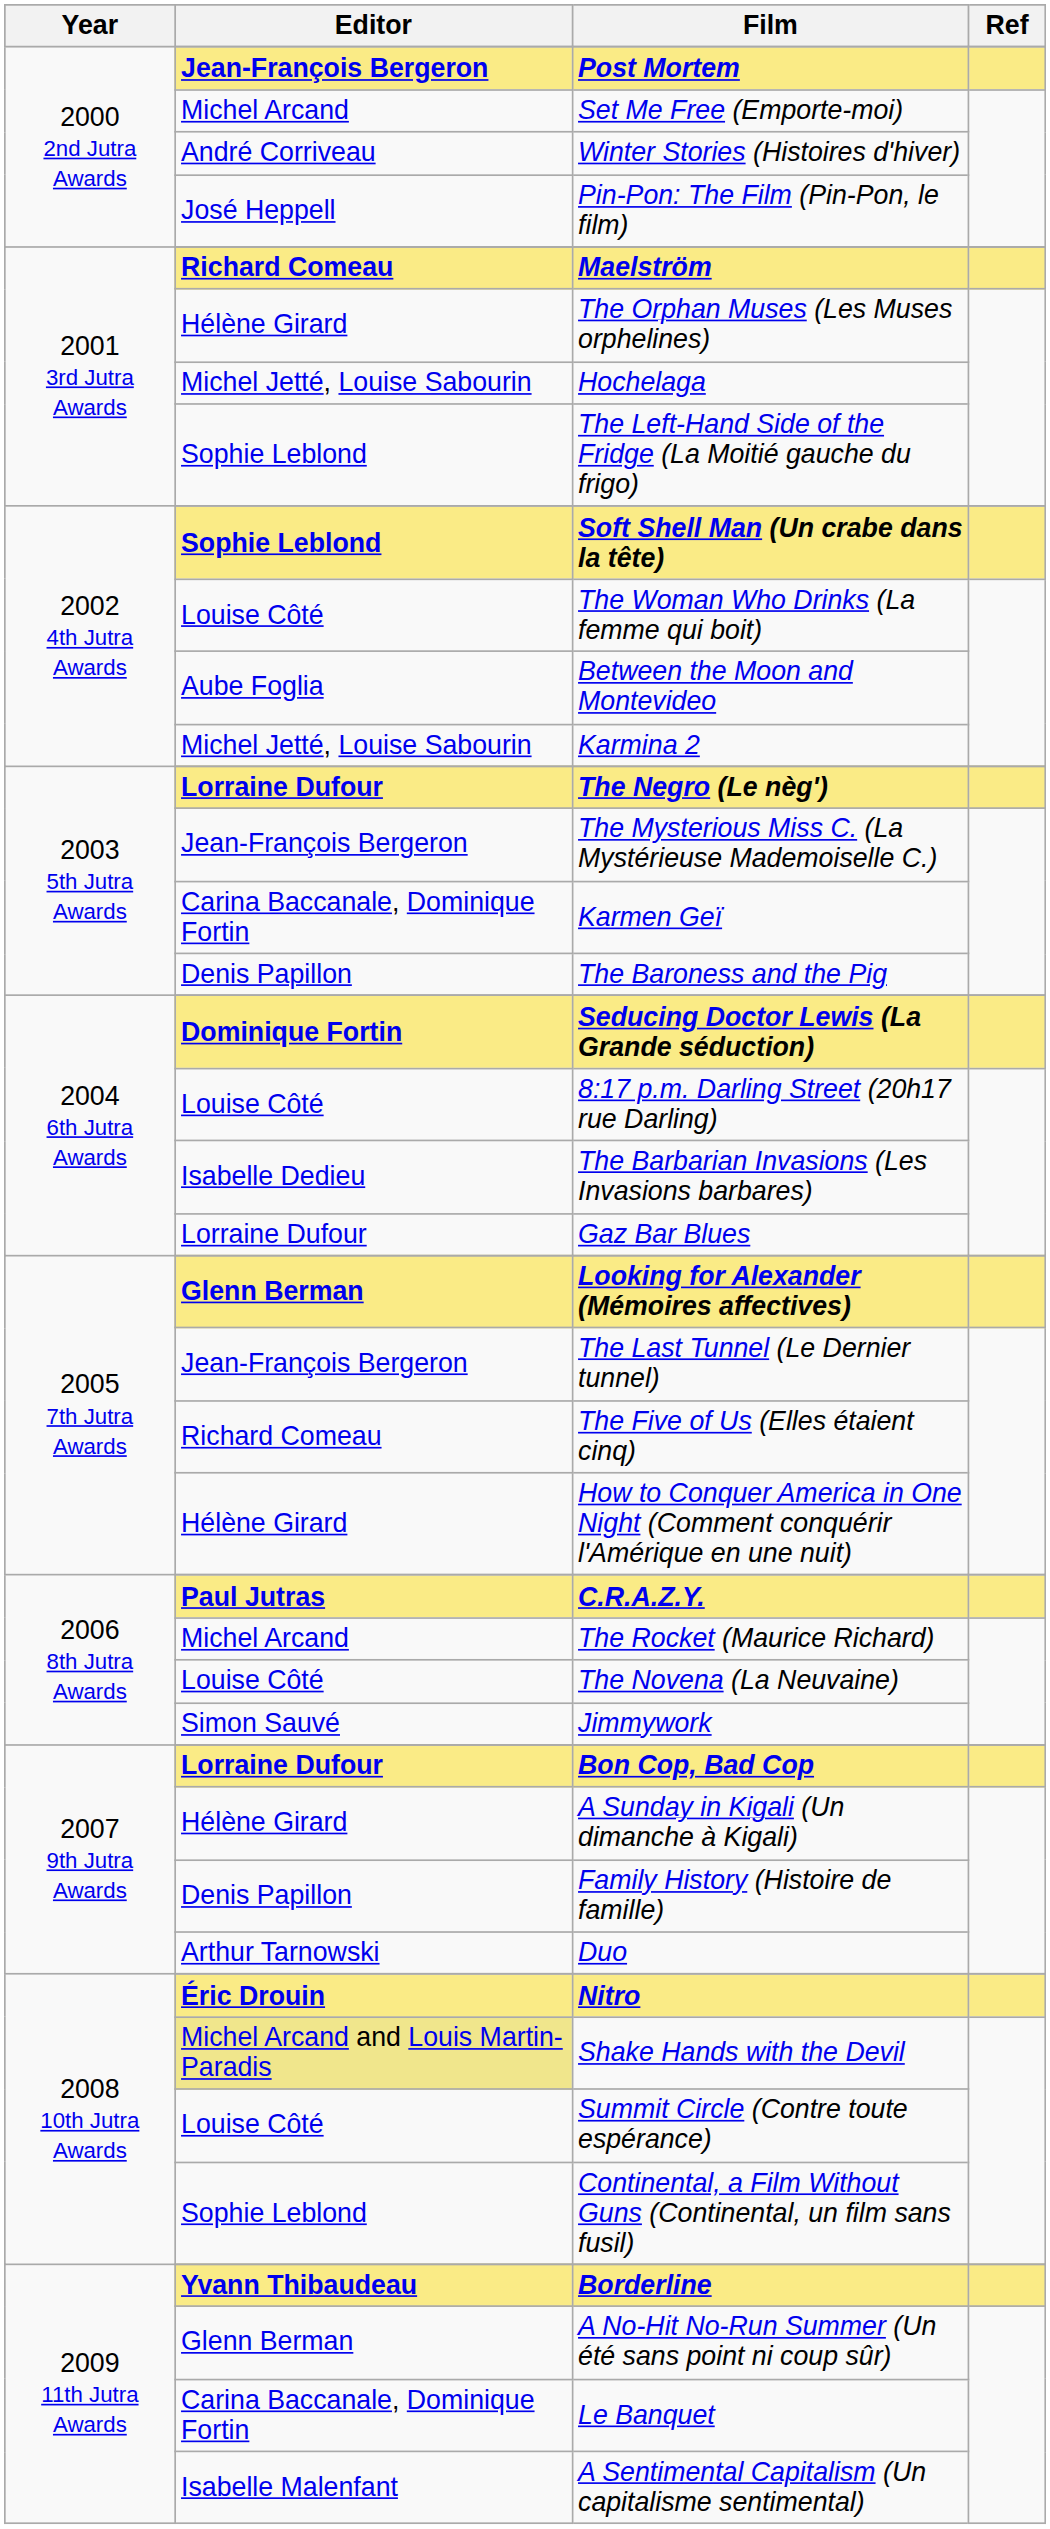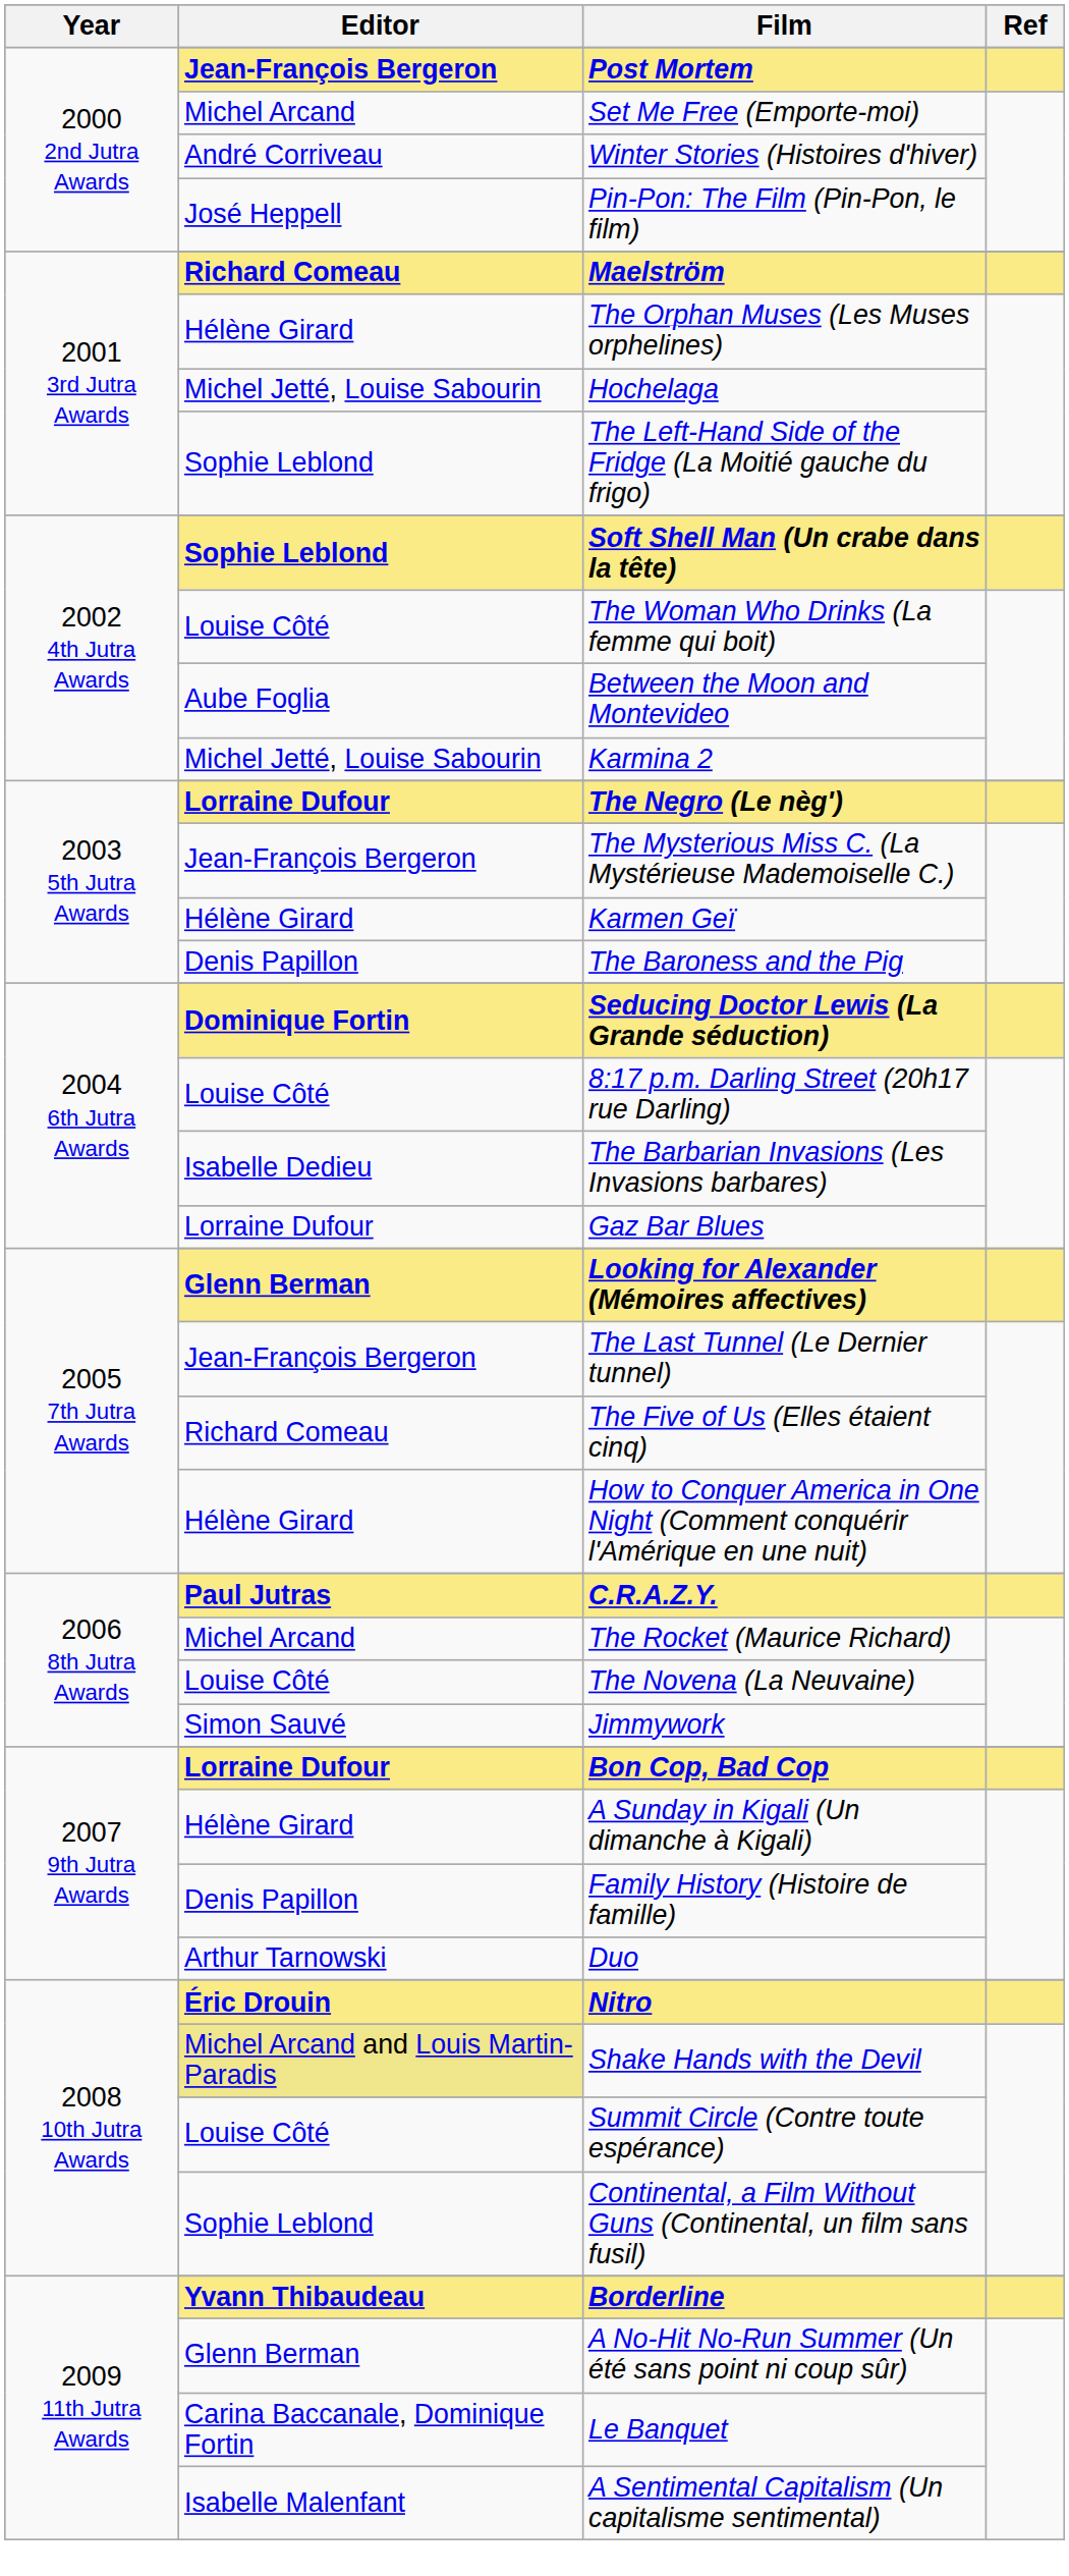Karmen Geï | Editor: Carina Baccanale, Dominique Fortin -> Hélène Girard
